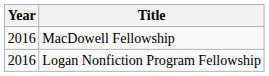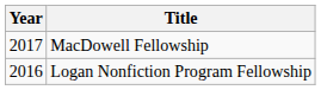MacDowell Fellowship | Year: 2016 -> 2017
